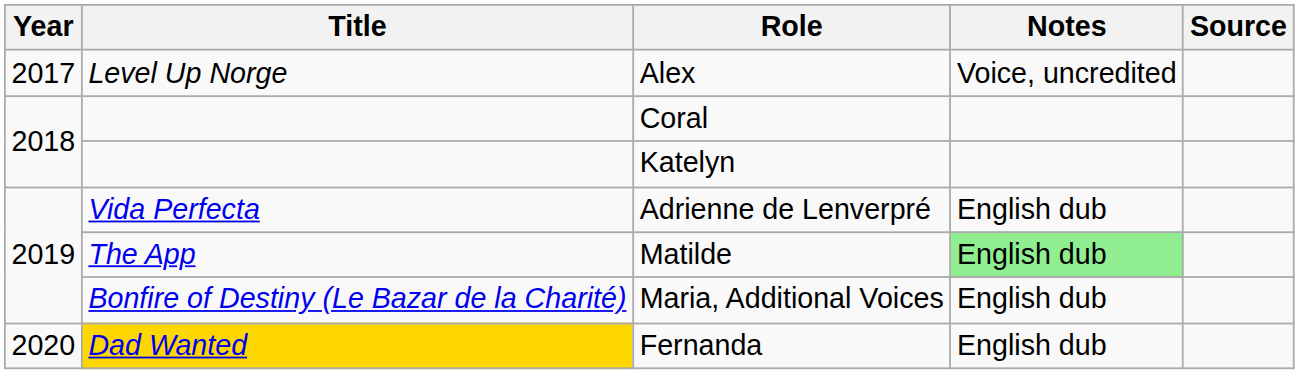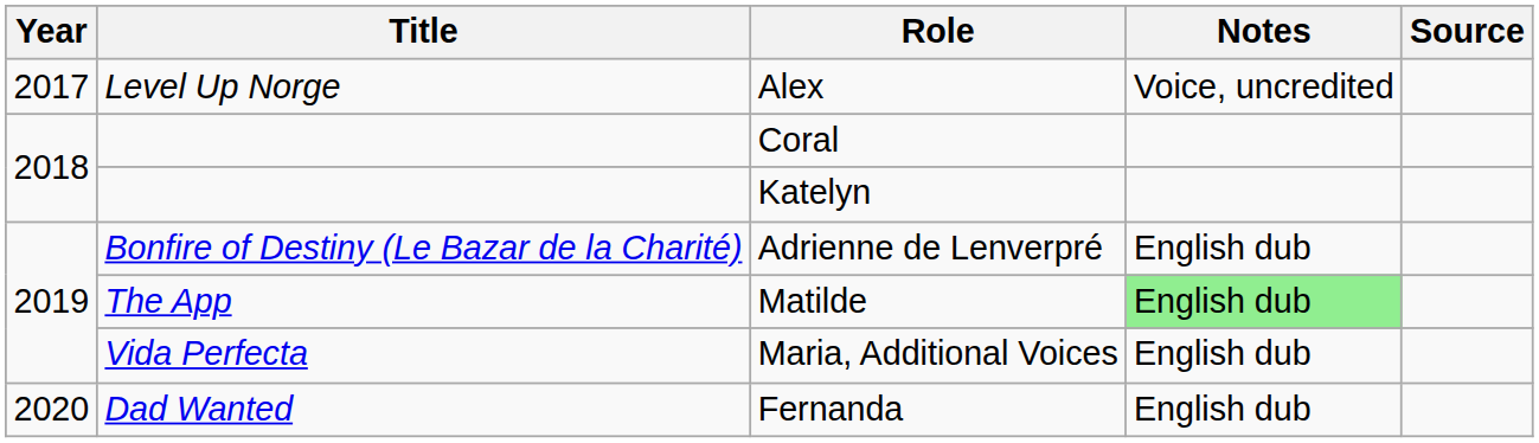Adrienne de Lenverpré | Title: Vida Perfecta -> Bonfire of Destiny (Le Bazar de la Charité)
Maria, Additional Voices | Title: Bonfire of Destiny (Le Bazar de la Charité) -> Vida Perfecta
Fernanda | Title: gold background -> no background
